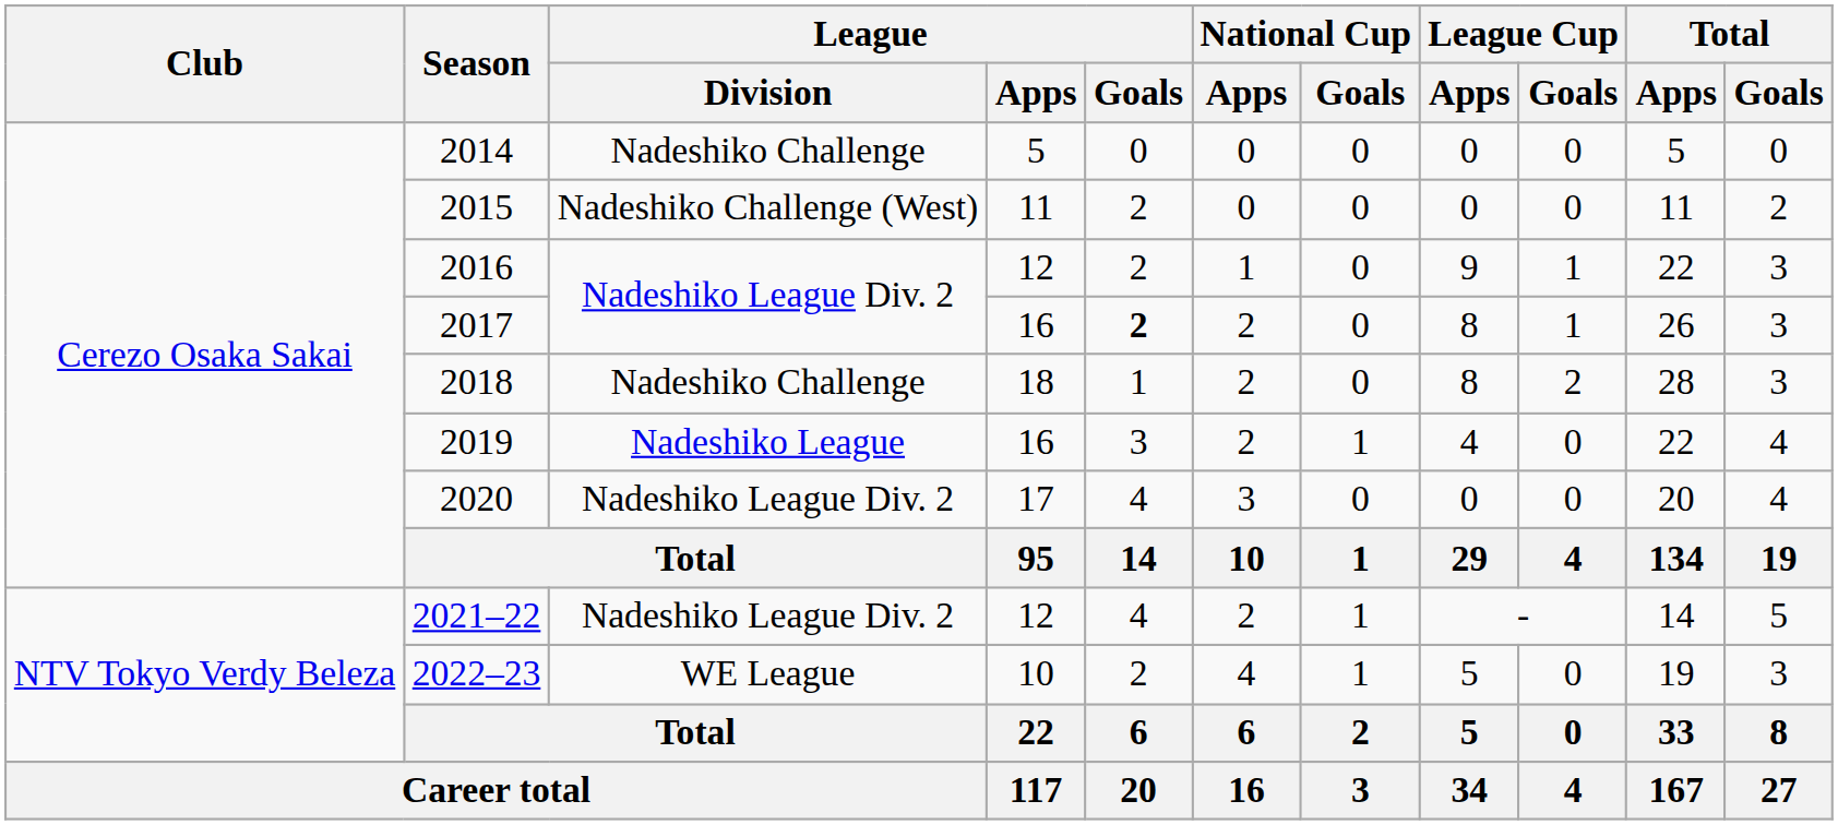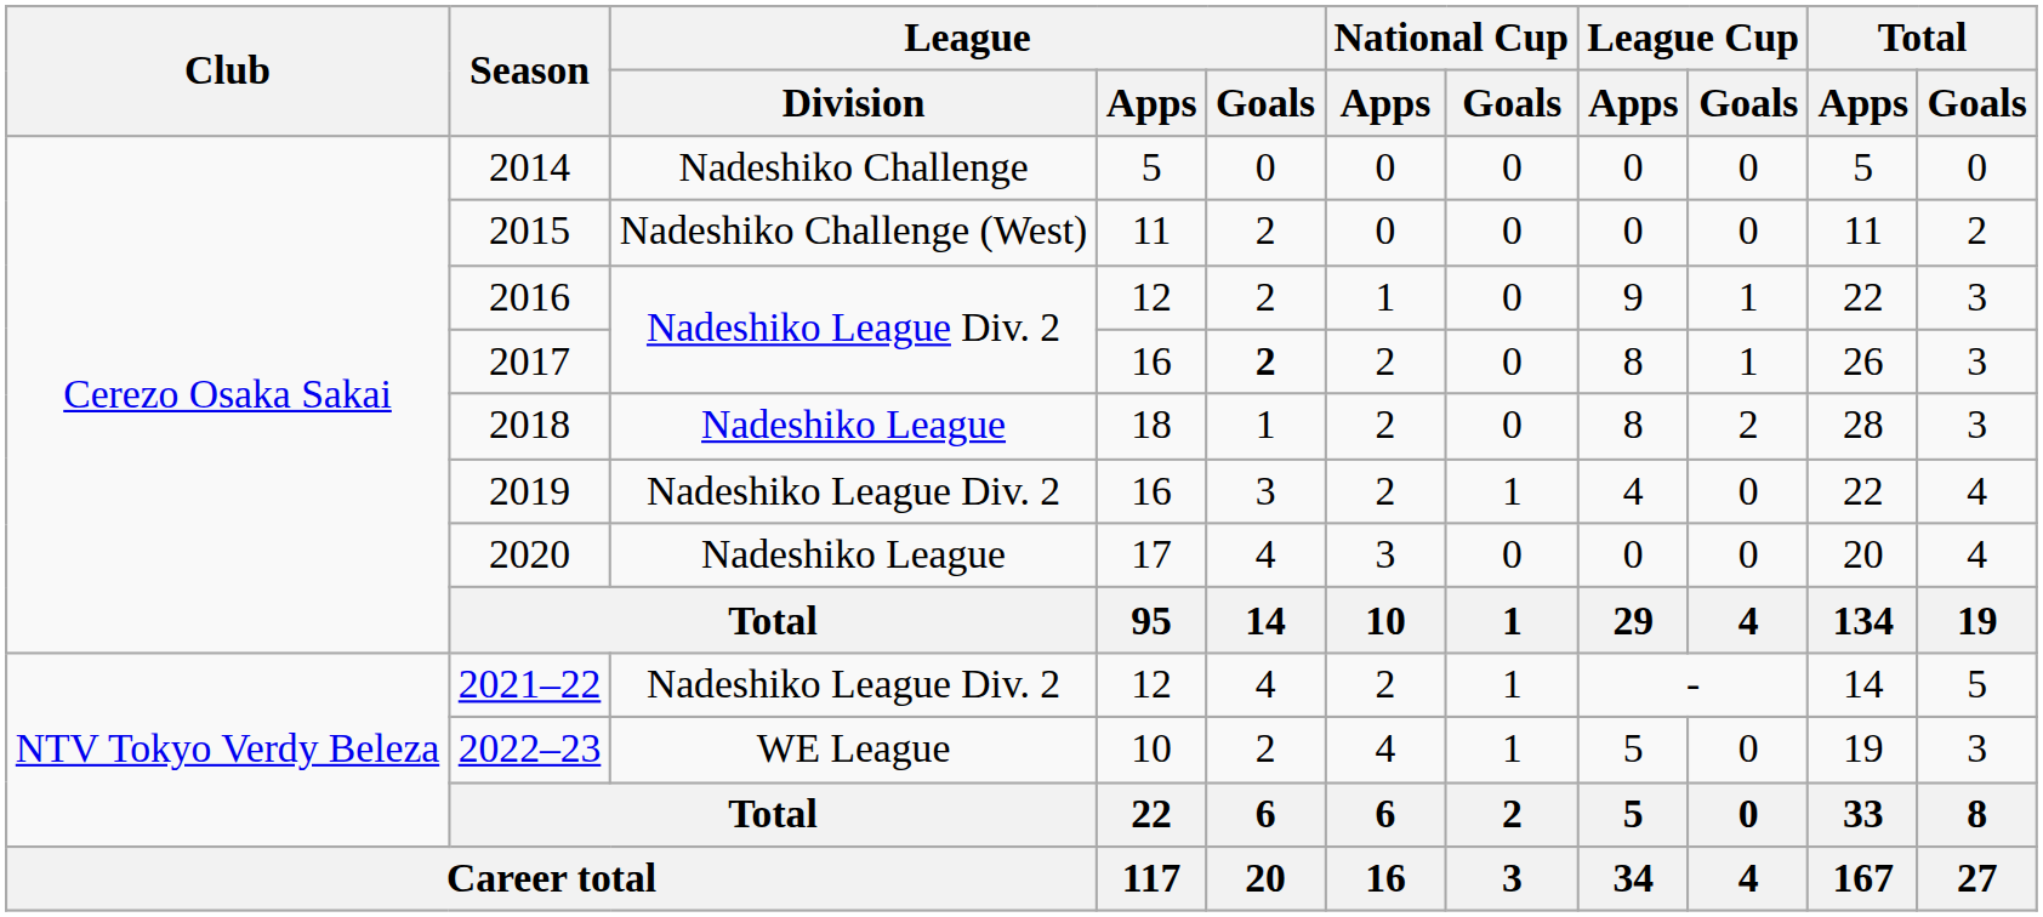2018 | League / Division: Nadeshiko Challenge -> Nadeshiko League
2019 | League / Division: Nadeshiko League -> Nadeshiko League Div. 2
2020 | League / Division: Nadeshiko League Div. 2 -> Nadeshiko League
